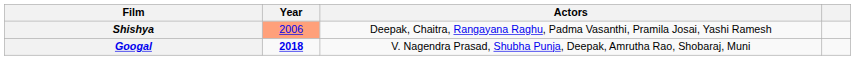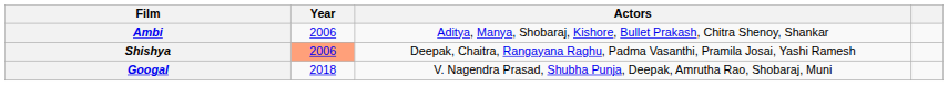+ row: Ambi | 2006 | Aditya, Manya, Shobaraj, Kishore, Bullet Prakash, Chitra Shenoy, Shankar
Googal | Year: bold -> normal
